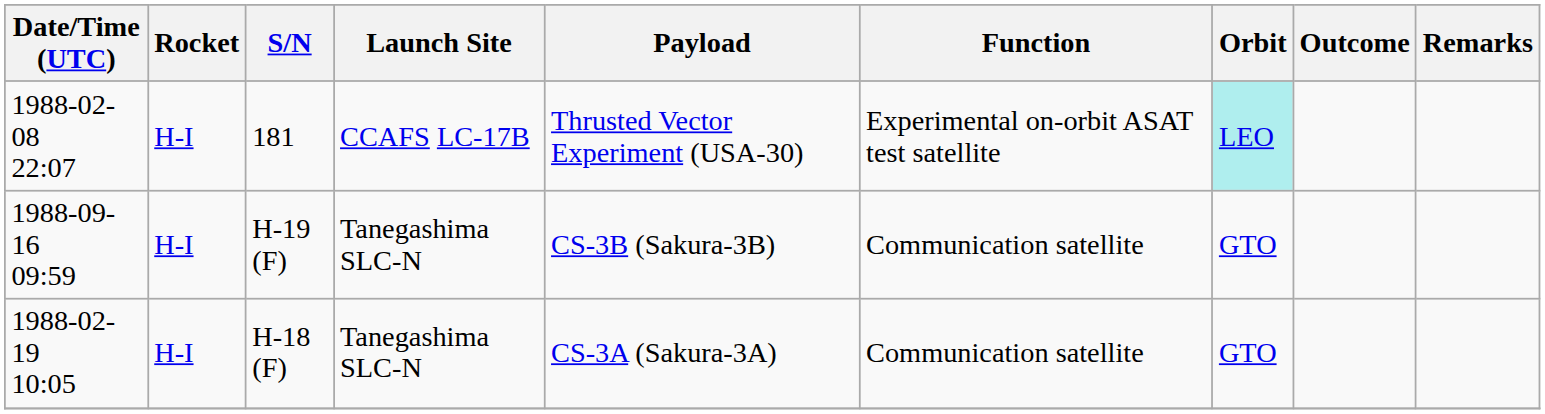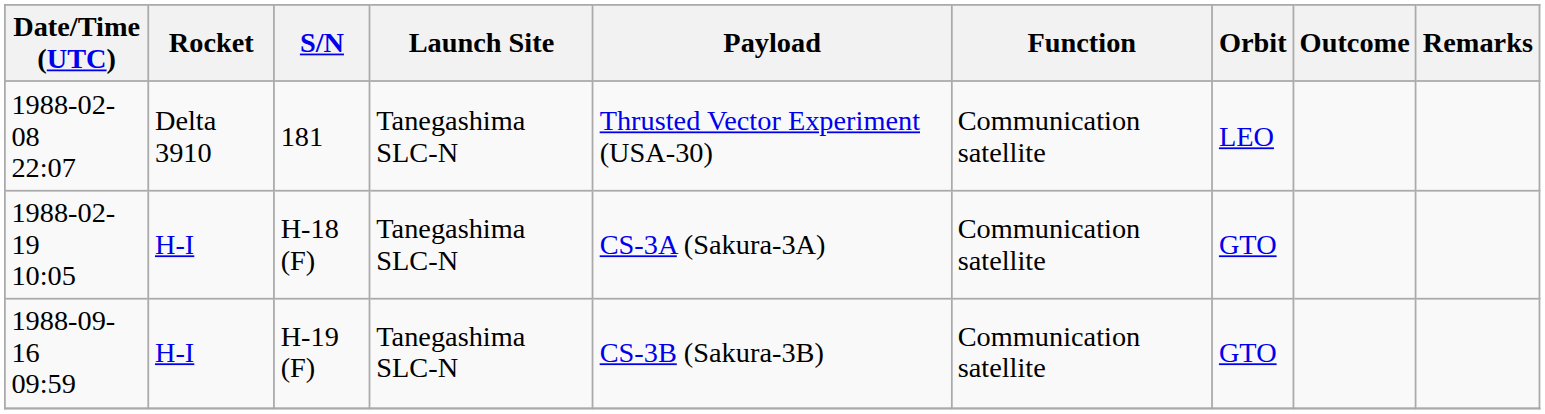181 | Rocket: H-I -> Delta 3910
181 | Launch Site: CCAFS LC-17B -> Tanegashima SLC-N
181 | Function: Experimental on-orbit ASAT test satellite -> Communication satellite
181 | Orbit: paleturquoise background -> no background
rows swapped: H-18 (F) <-> H-19 (F)
